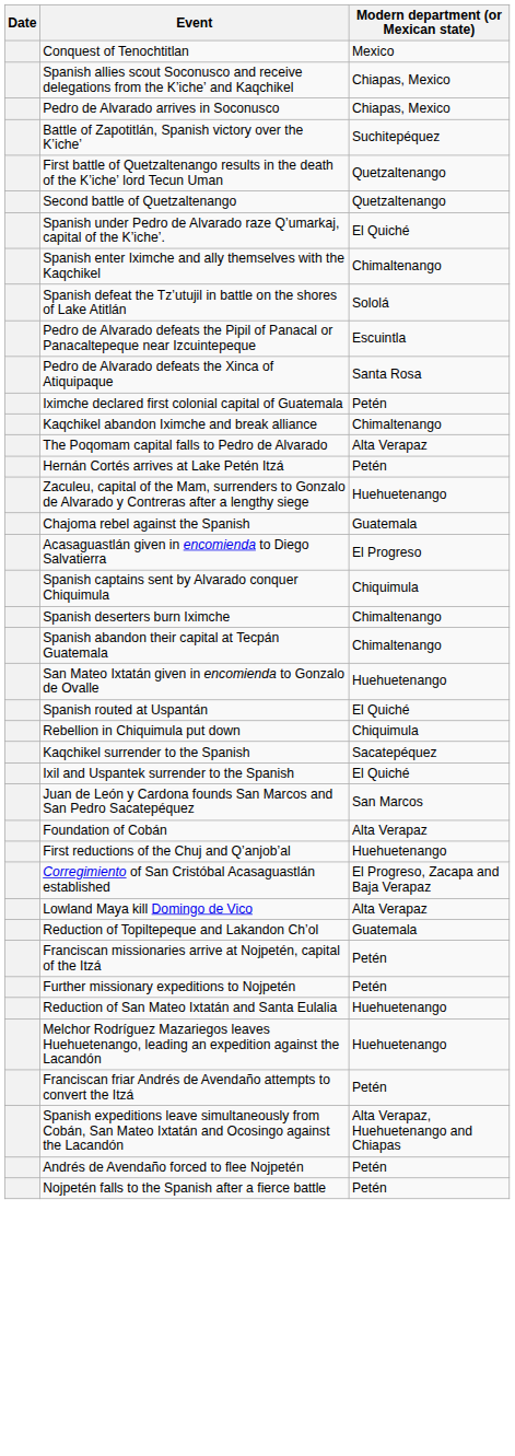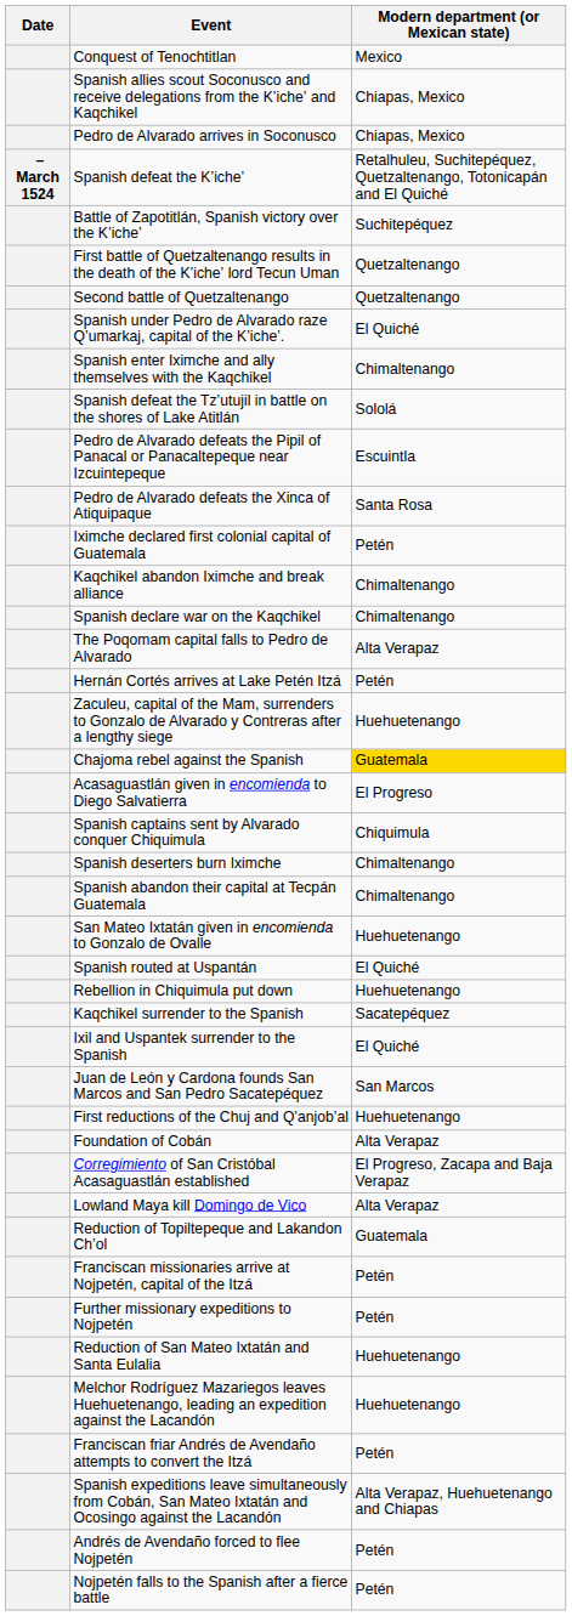+ row: – March 1524 | Spanish defeat the Kʼicheʼ | Retalhuleu, Suchitepéquez, Quetzaltenango, Totonicapán and El Quiché
+ row: Spanish declare war on the Kaqchikel | Chimaltenango
Chajoma rebel against the Spanish | Modern department (or Mexican state): no background -> gold background
Rebellion in Chiquimula put down | Modern department (or Mexican state): Chiquimula -> Huehuetenango
rows swapped: Foundation of Cobán <-> First reductions of the Chuj and Qʼanjobʼal
